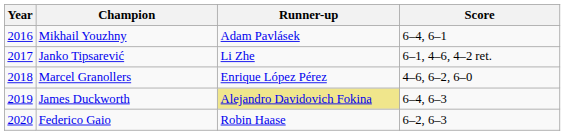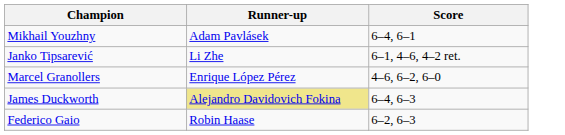- column: Year | 2016 | 2017 | 2018 | 2019 | 2020
